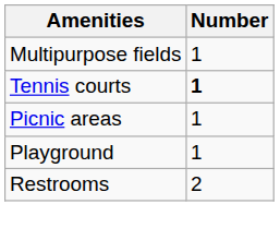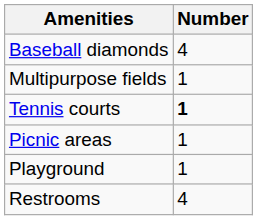+ row: Baseball diamonds | 4
Restrooms | Number: 2 -> 4
